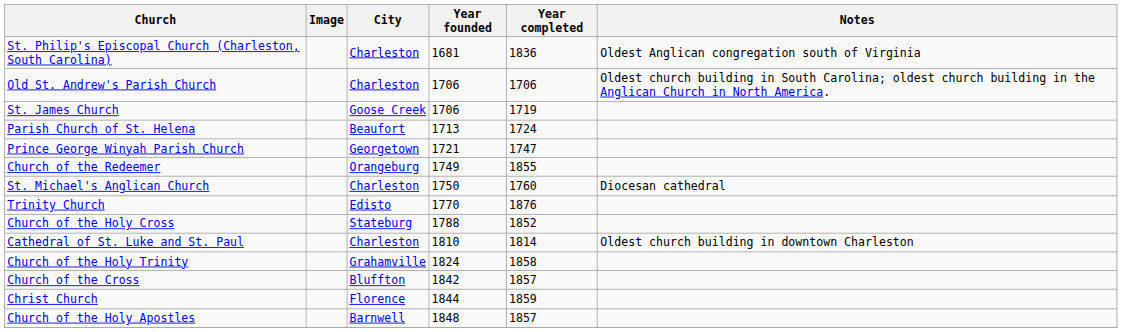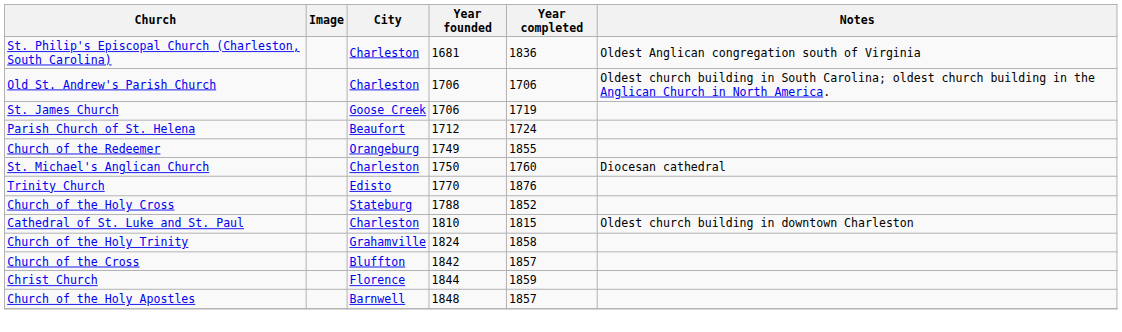Parish Church of St. Helena | Year founded: 1713 -> 1712
- row: Prince George Winyah Parish Church | Georgetown | 1721 | 1747
Cathedral of St. Luke and St. Paul | Year completed: 1814 -> 1815
